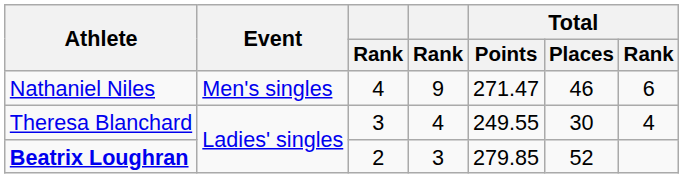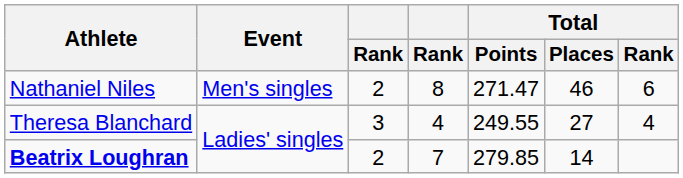Nathaniel Niles | column 3: 4 -> 2
Nathaniel Niles | column 4: 9 -> 8
Theresa Blanchard | Total / Places: 30 -> 27
Beatrix Loughran | column 4: 3 -> 7
Beatrix Loughran | Total / Places: 52 -> 14
